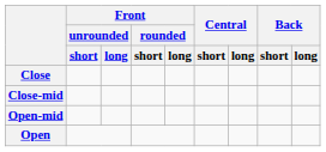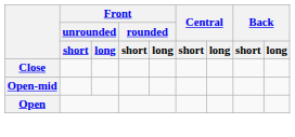- row: Close-mid
